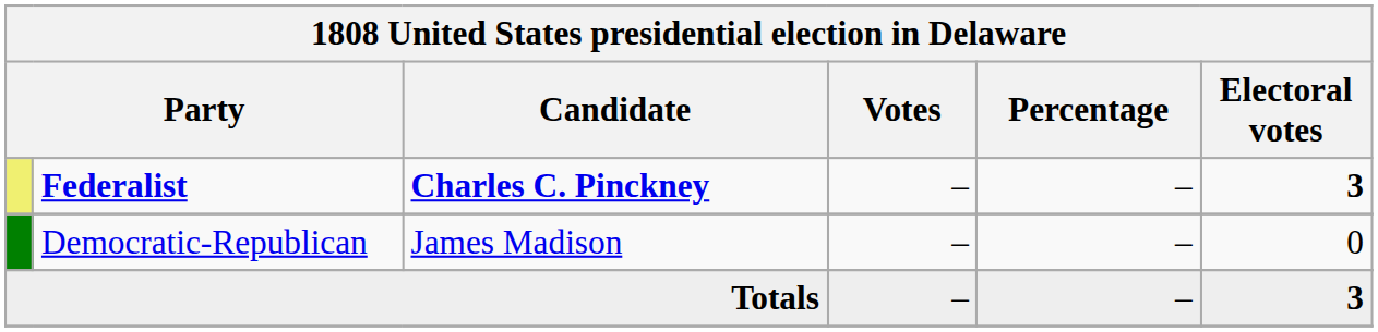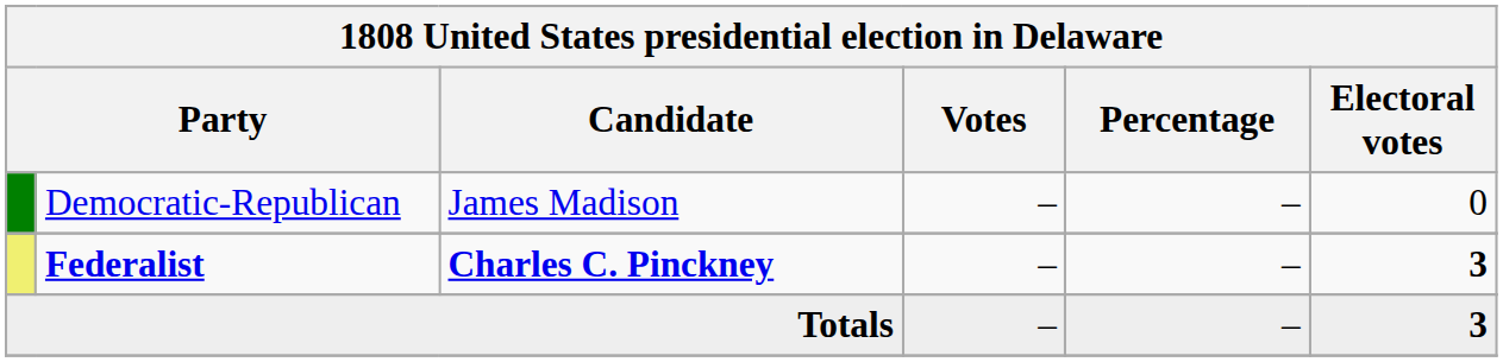rows swapped: Federalist <-> Democratic-Republican
